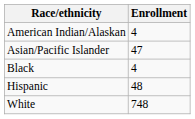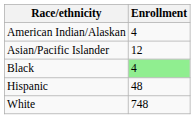Asian/Pacific Islander | Enrollment: 47 -> 12
Black | Enrollment: no background -> lightgreen background
